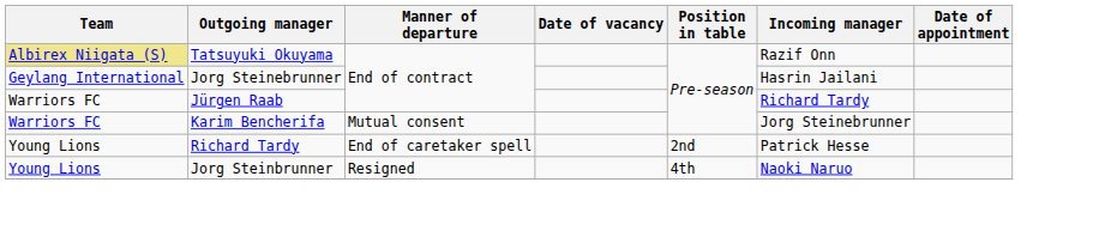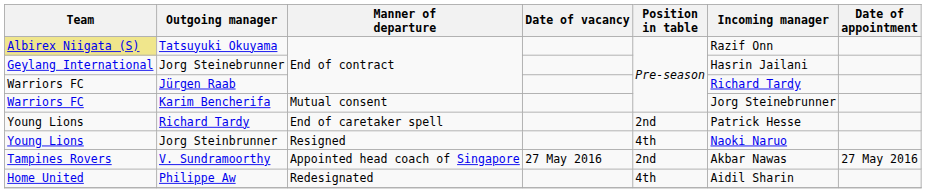+ row: Tampines Rovers | V. Sundramoorthy | Appointed head coach of Singapore | 27 May 2016 | 2nd | Akbar Nawas | 27 May 2016
+ row: Home United | Philippe Aw | Redesignated | 4th | Aidil Sharin
